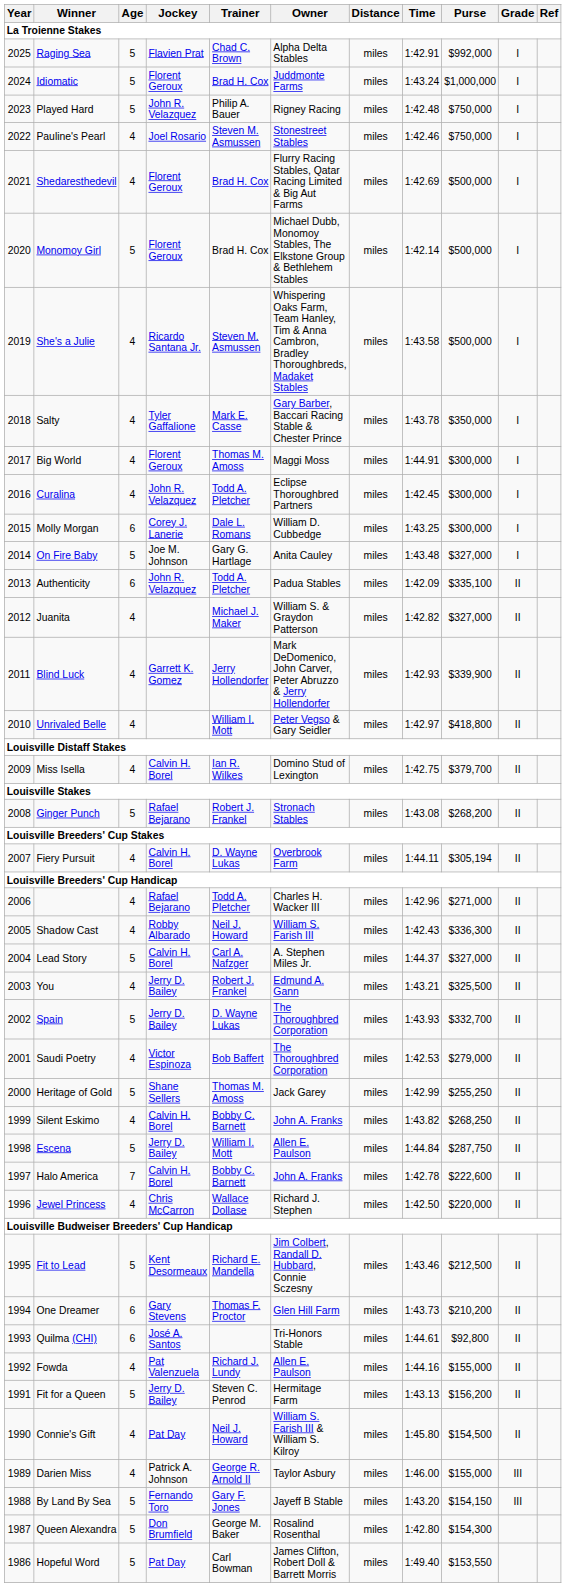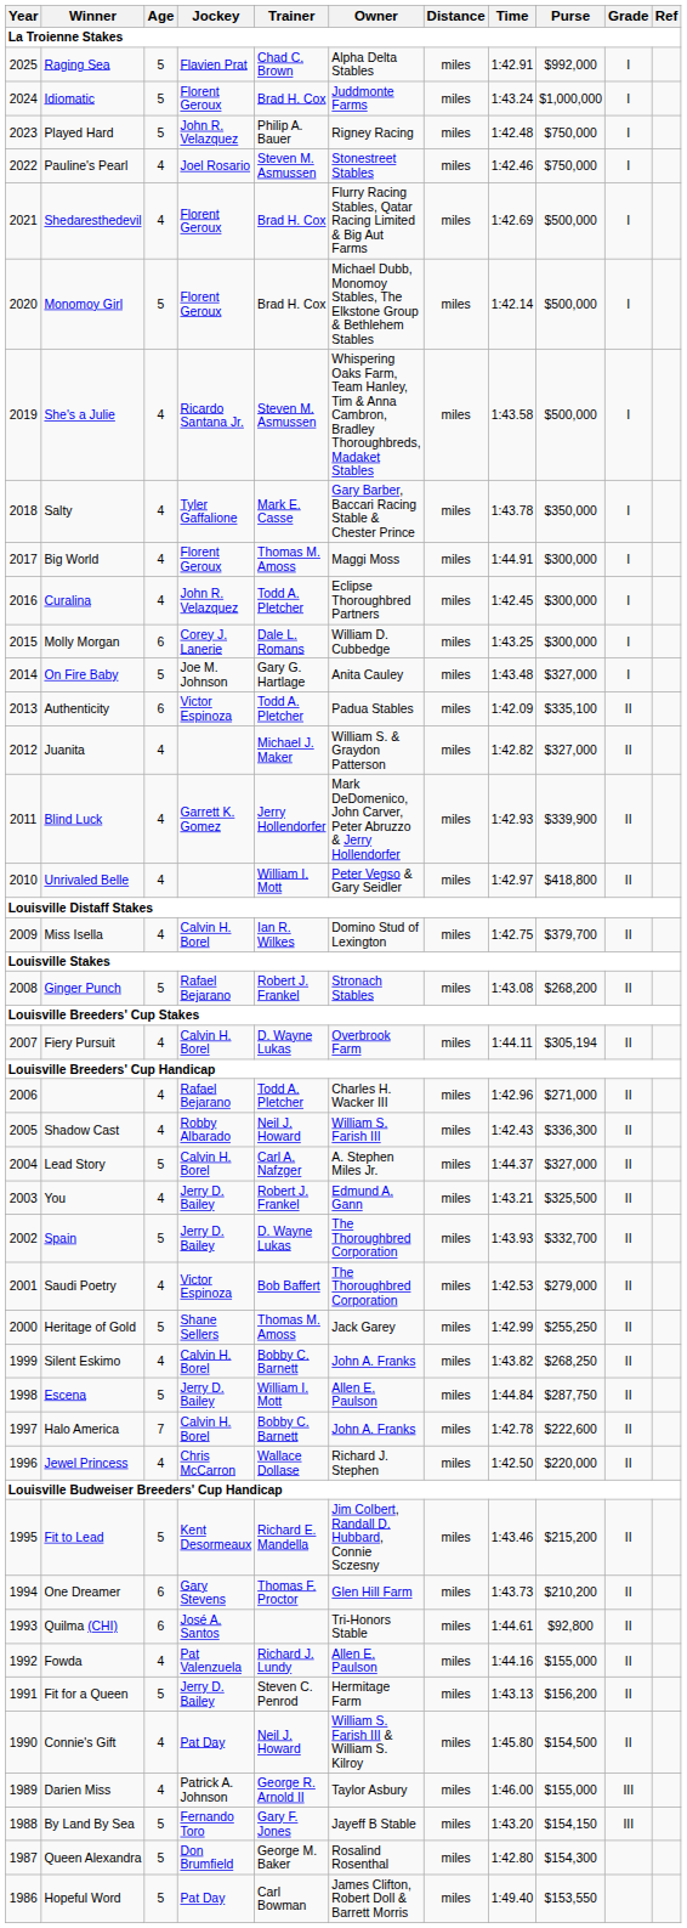Authenticity | Jockey: John R. Velazquez -> Victor Espinoza
Fit to Lead | Purse: $212,500 -> $215,200
